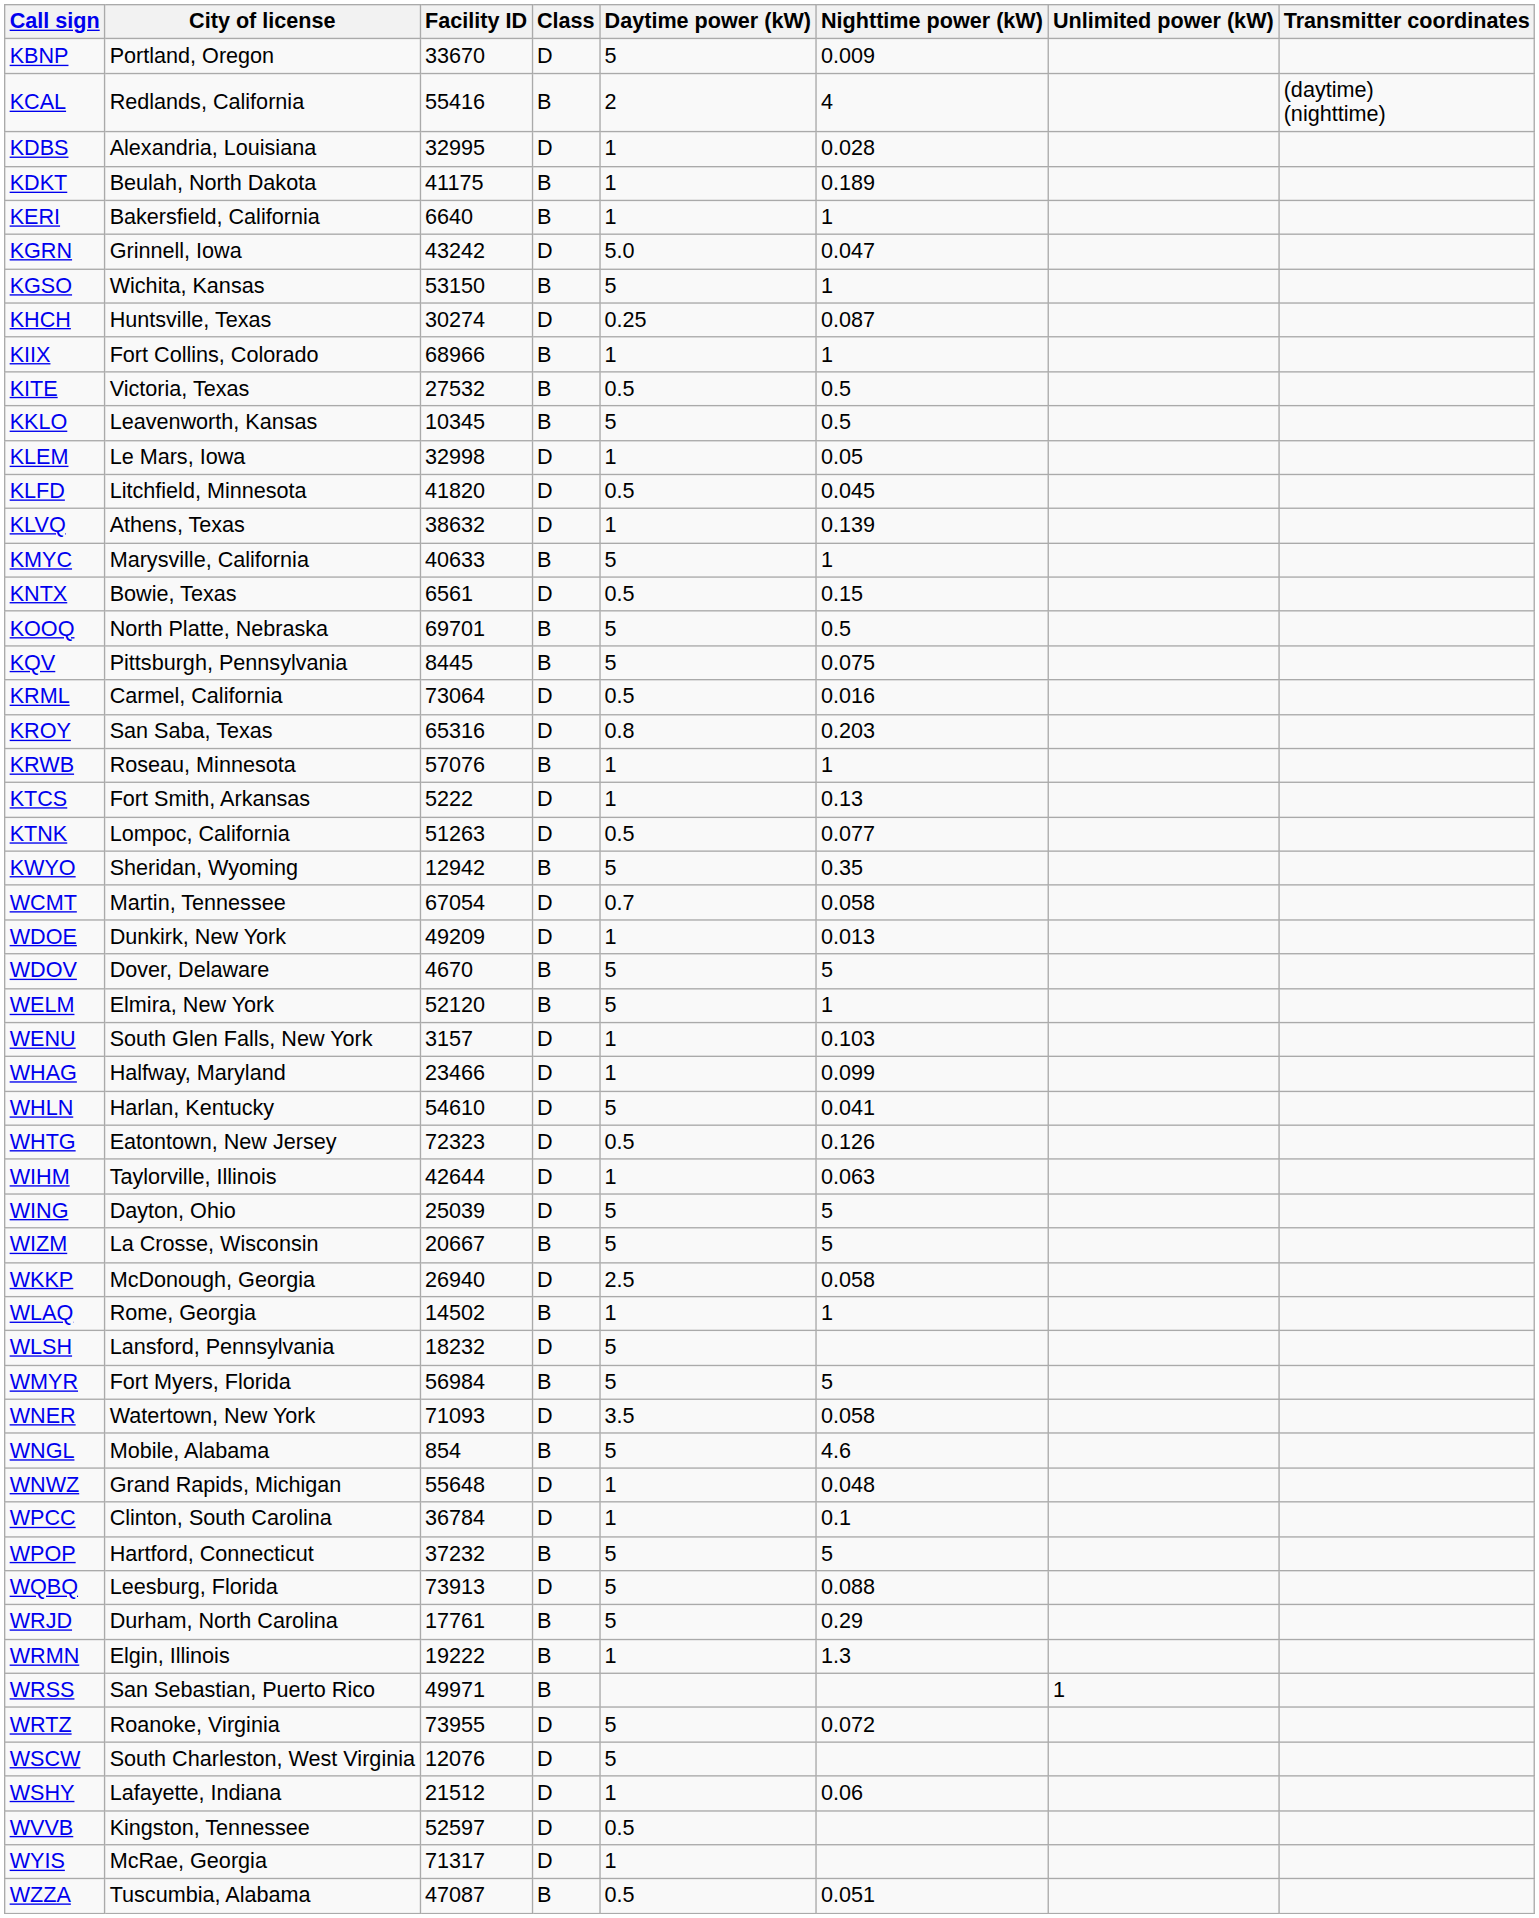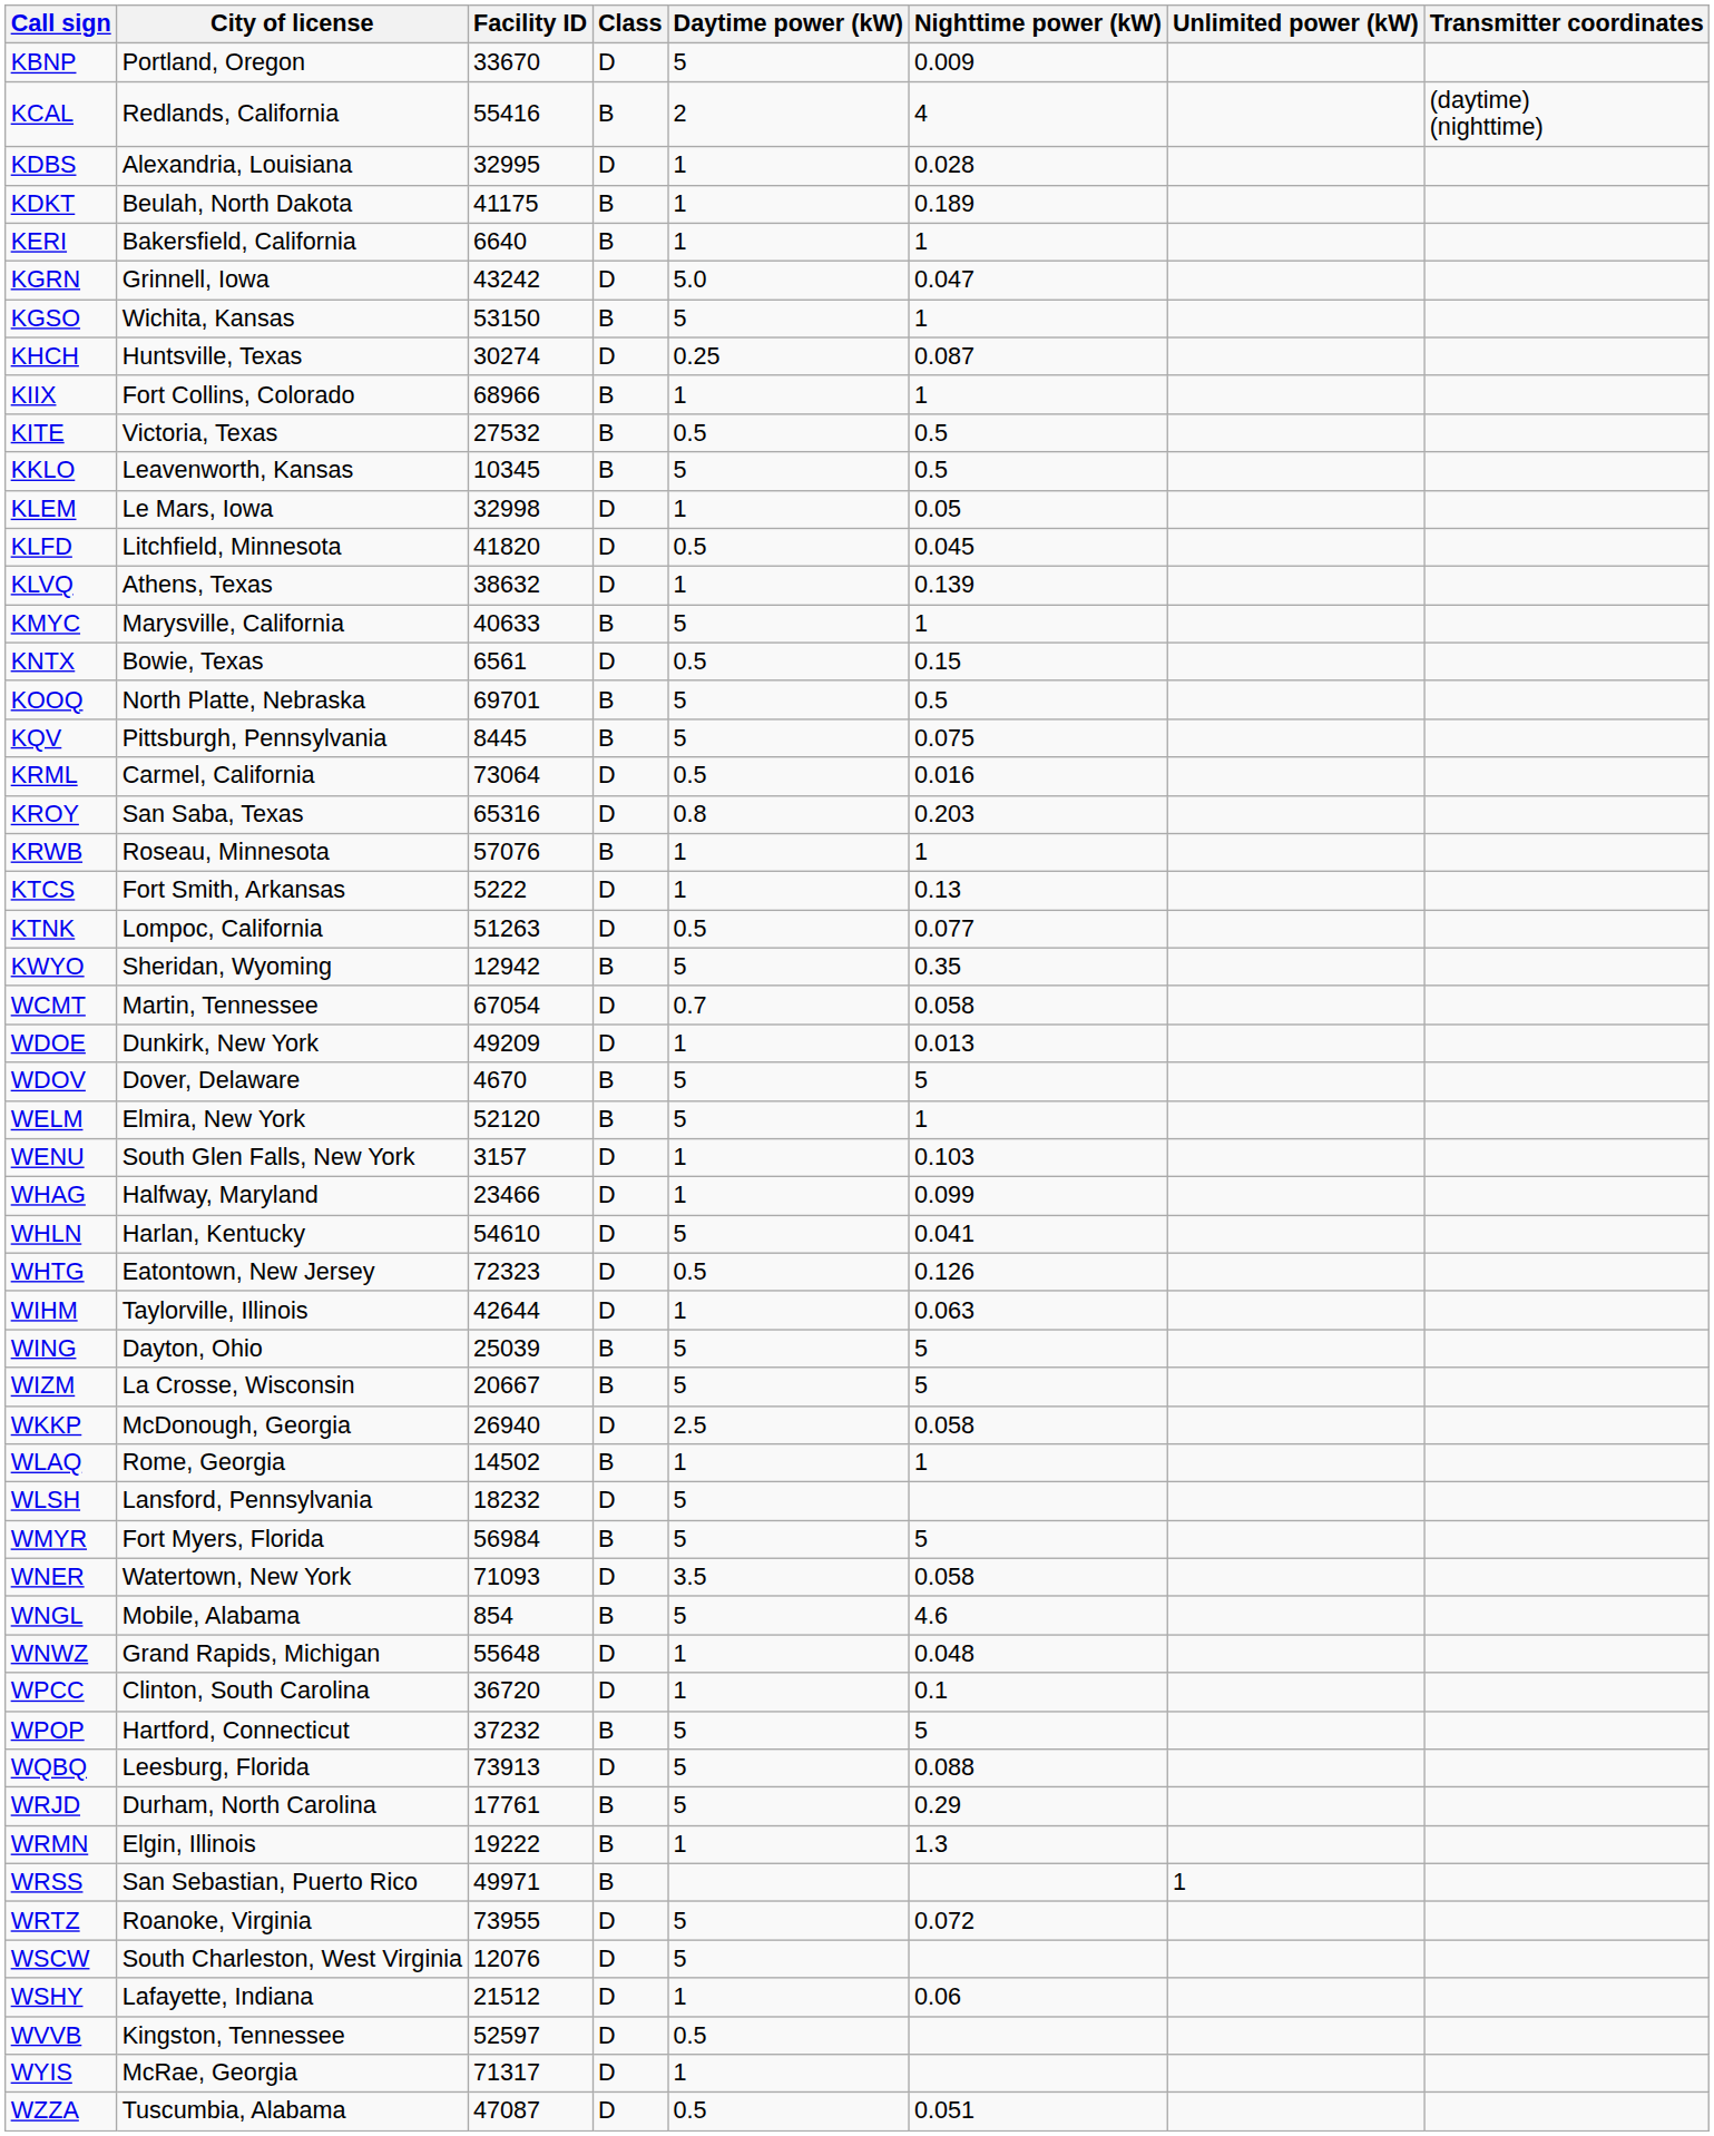WING | Class: D -> B
WPCC | Facility ID: 36784 -> 36720
WZZA | Class: B -> D
